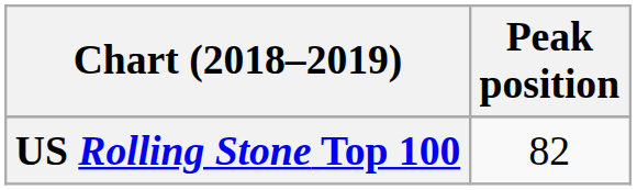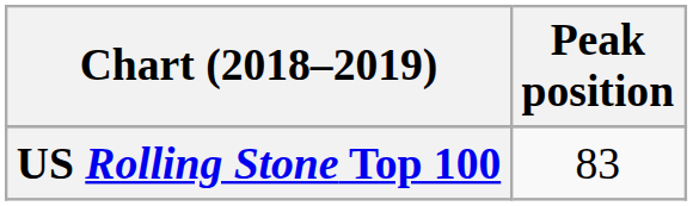US Rolling Stone Top 100 | Peak position: 82 -> 83
